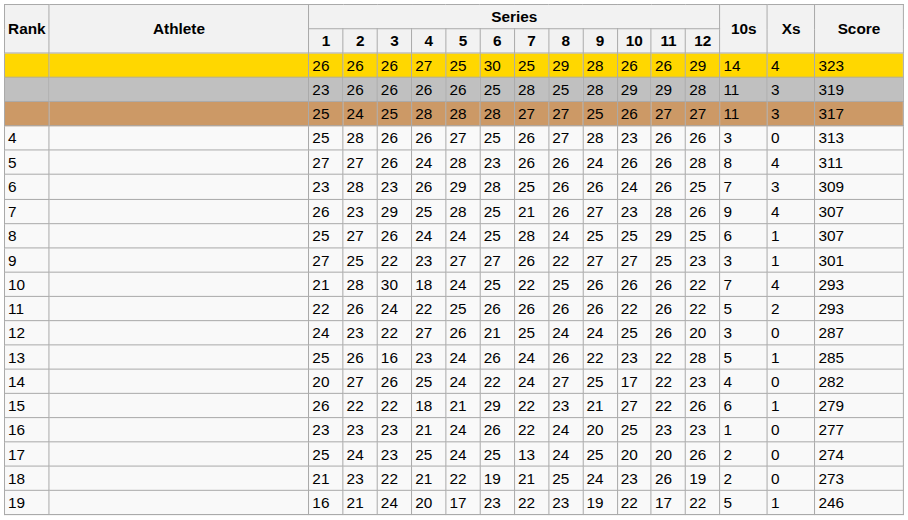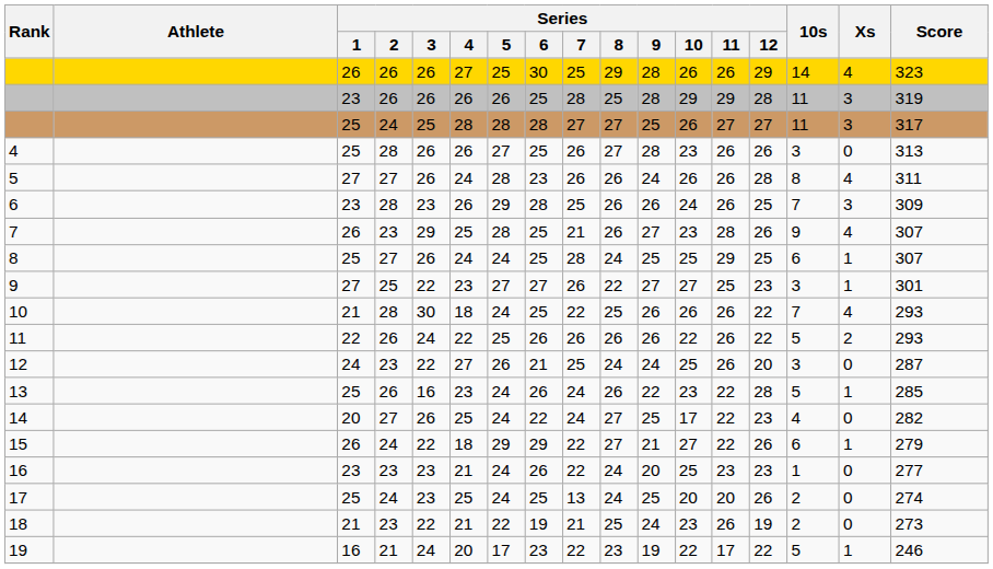15 | Series / 2: 22 -> 24
15 | Series / 5: 21 -> 29
15 | Series / 8: 23 -> 27
